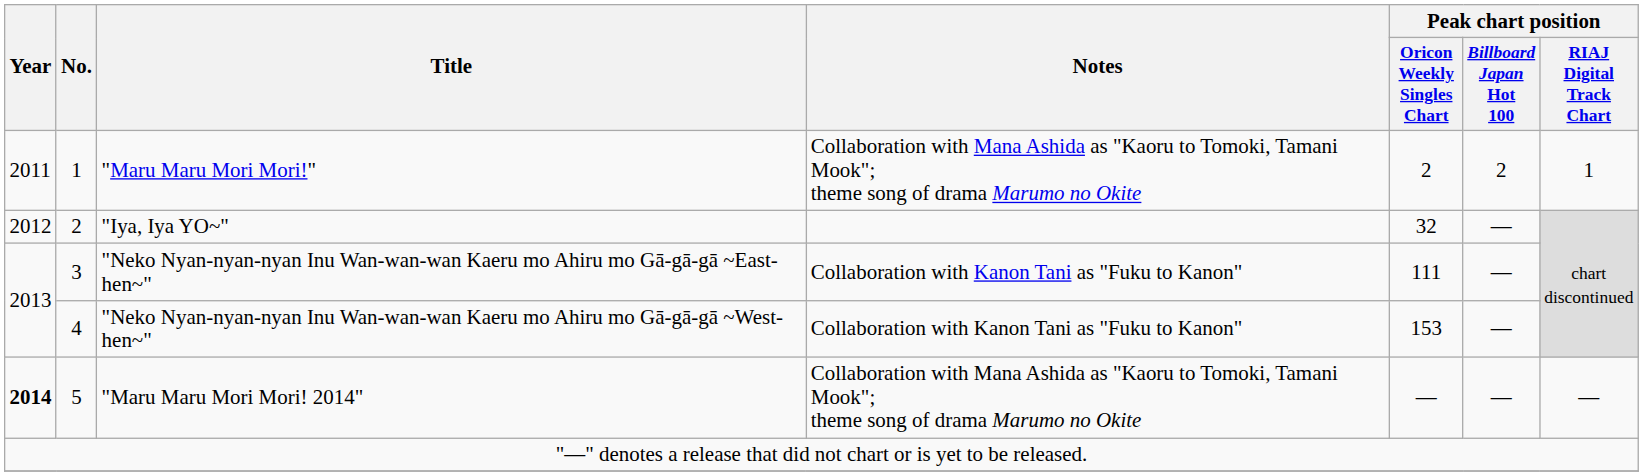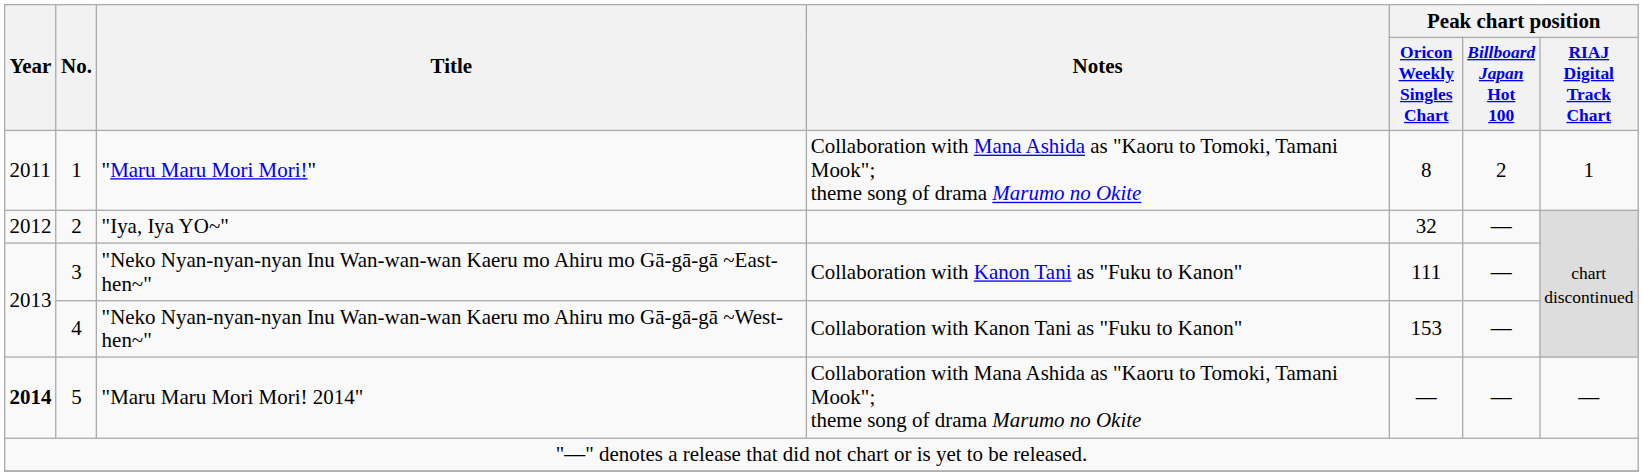"Maru Maru Mori Mori!" | Peak chart position / Oricon Weekly Singles Chart: 2 -> 8
